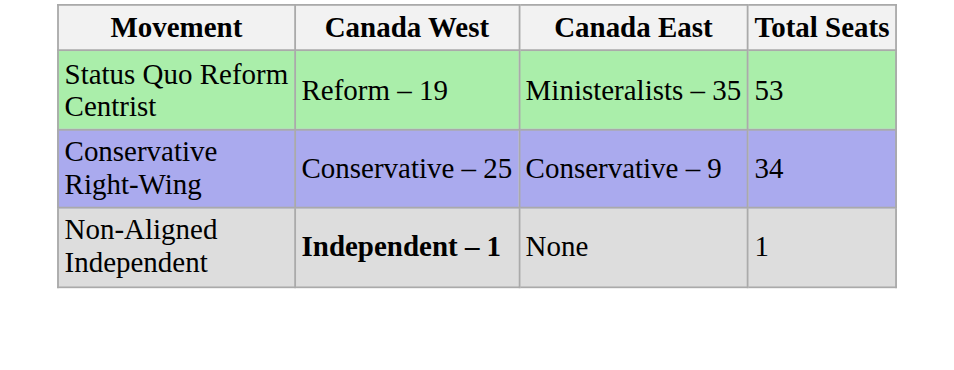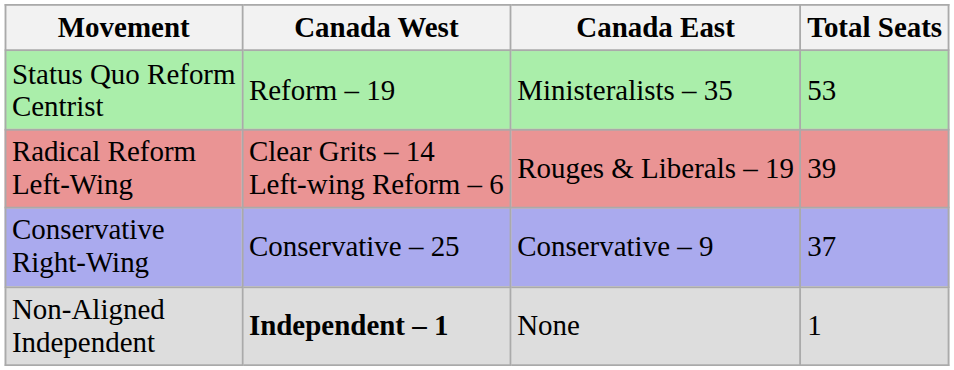+ row: Radical Reform Left-Wing | Clear Grits – 14 Left-wing Reform – 6 | Rouges & Liberals – 19 | 39
Conservative Right-Wing | Total Seats: 34 -> 37
